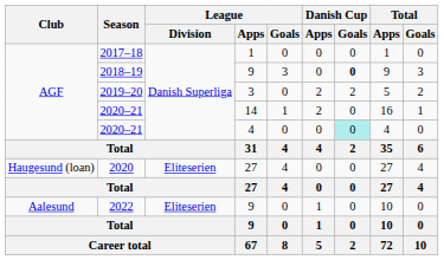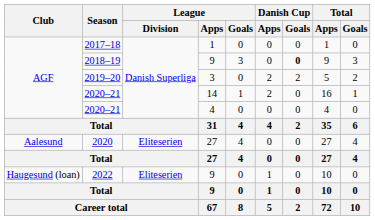2020–21 / 4 | Danish Cup / Goals: paleturquoise background -> no background
2020 | Club: Haugesund (loan) -> Aalesund
2022 | Club: Aalesund -> Haugesund (loan)
